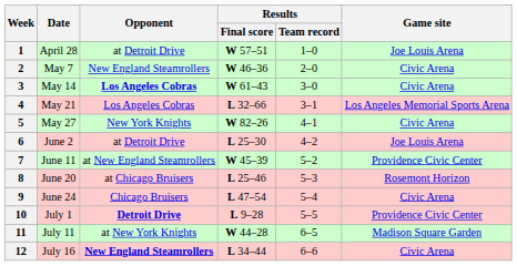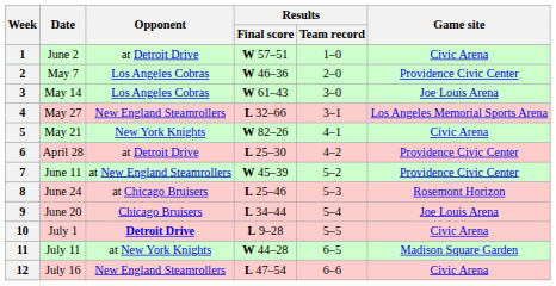1 | Date: April 28 -> June 2
1 | Game site: Joe Louis Arena -> Civic Arena
2 | Opponent: New England Steamrollers -> Los Angeles Cobras
2 | Game site: Civic Arena -> Providence Civic Center
3 | Opponent: bold -> normal
3 | Game site: Civic Arena -> Joe Louis Arena
4 | Date: May 21 -> May 27
4 | Opponent: Los Angeles Cobras -> New England Steamrollers
5 | Date: May 27 -> May 21
6 | Date: June 2 -> April 28
6 | Game site: Joe Louis Arena -> Providence Civic Center
8 | Date: June 20 -> June 24
9 | Date: June 24 -> June 20
9 | Results / Final score: L 47–54 -> L 34–44
9 | Game site: Civic Arena -> Joe Louis Arena
10 | Game site: Providence Civic Center -> Civic Arena
12 | Opponent: bold -> normal
12 | Results / Final score: L 34–44 -> L 47–54
